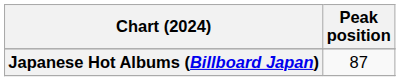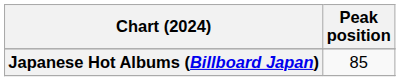Japanese Hot Albums (Billboard Japan) | Peak position: 87 -> 85
